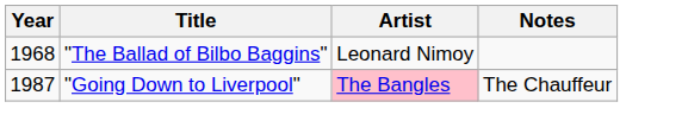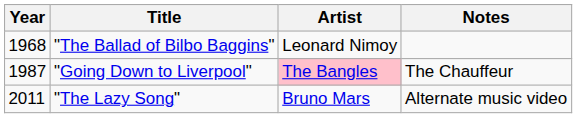+ row: 2011 | "The Lazy Song" | Bruno Mars | Alternate music video
